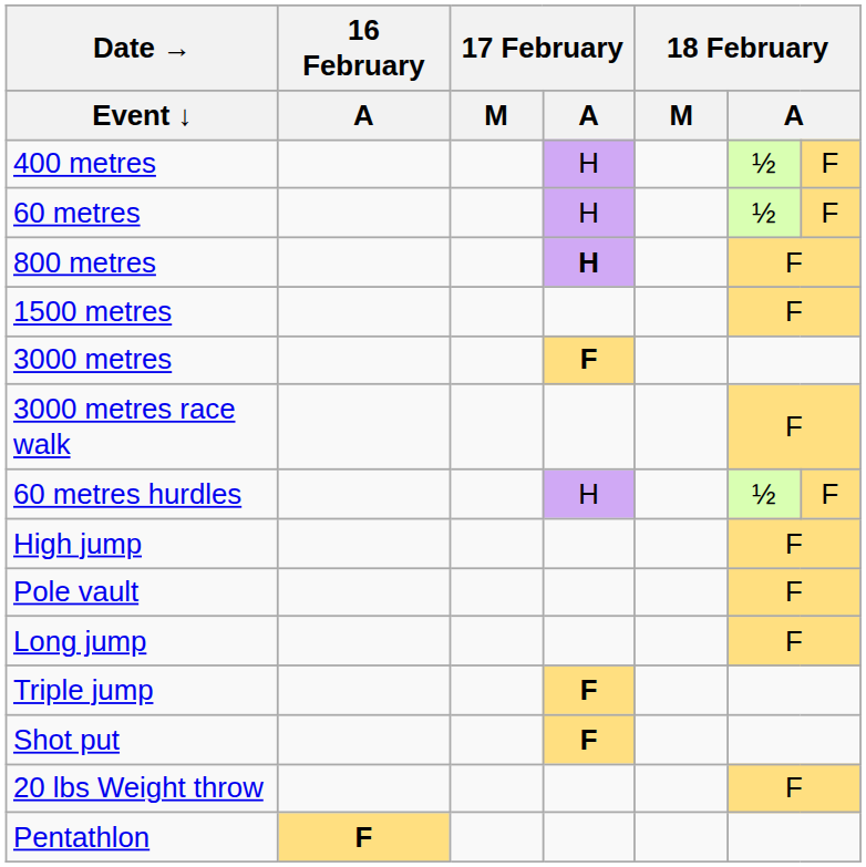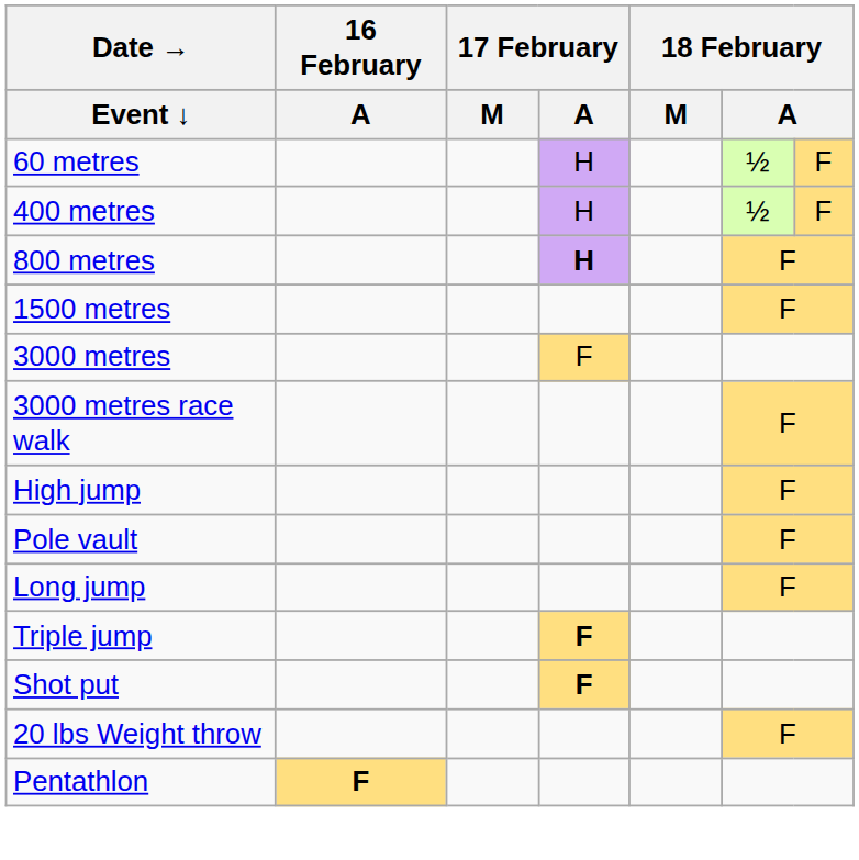rows swapped: 60 metres <-> 400 metres
3000 metres | 17 February / A: bold -> normal
- row: 60 metres hurdles | H | ½ | F
